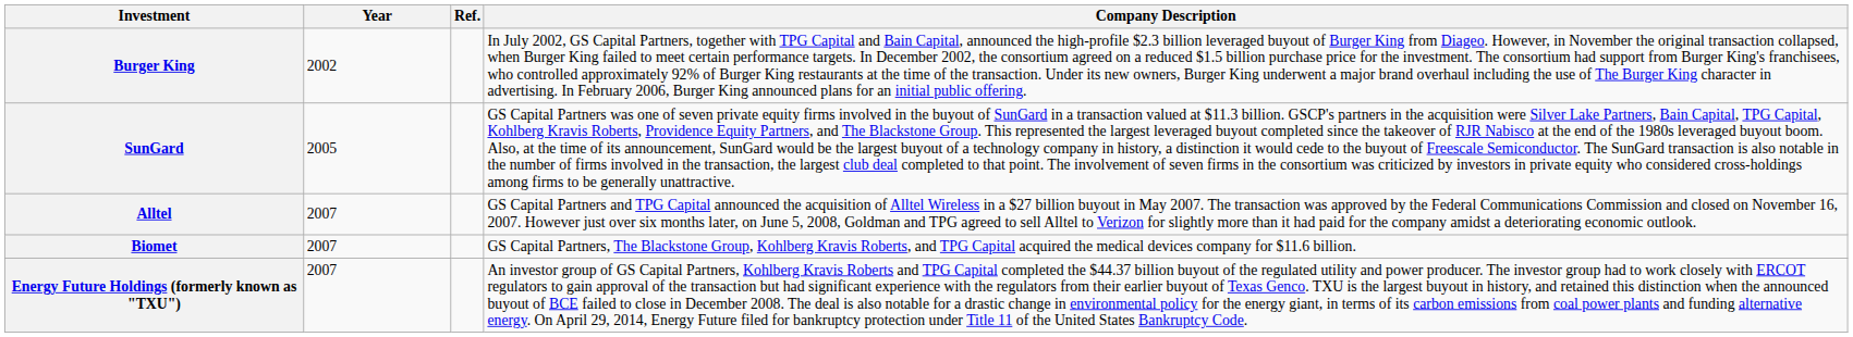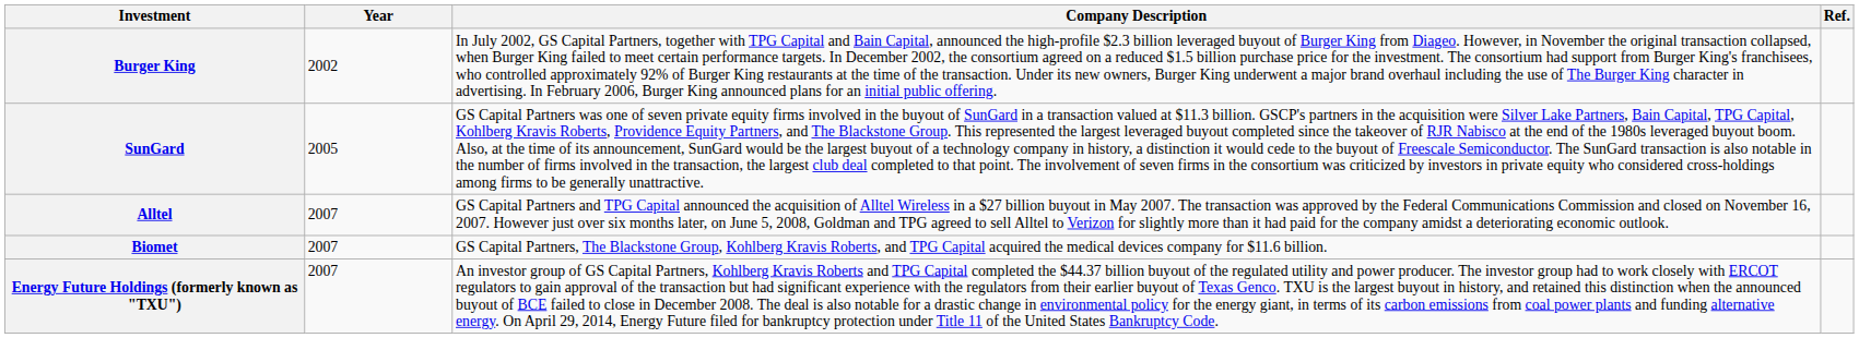columns swapped: Company Description <-> Ref.
